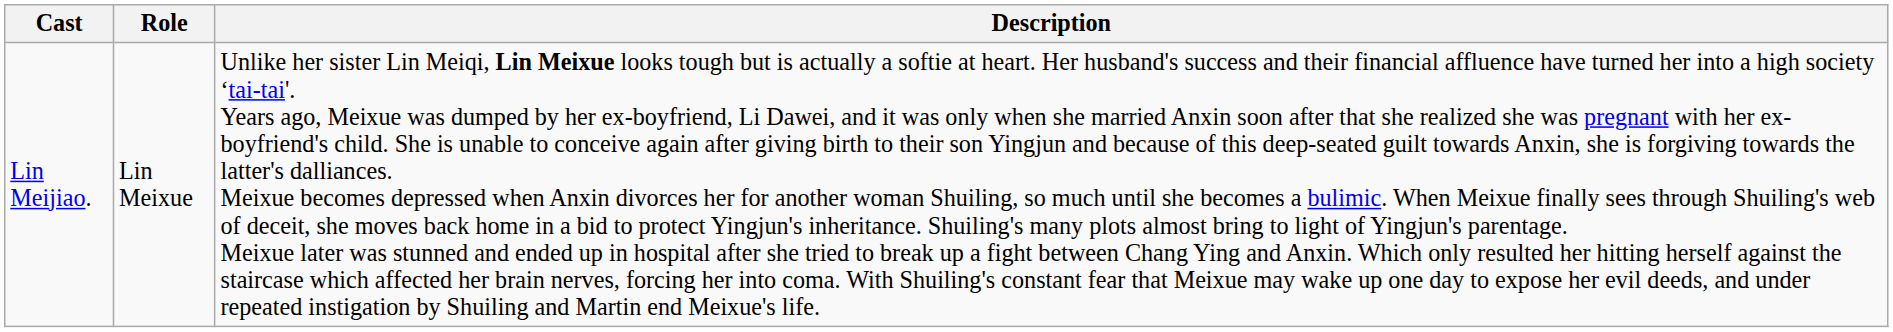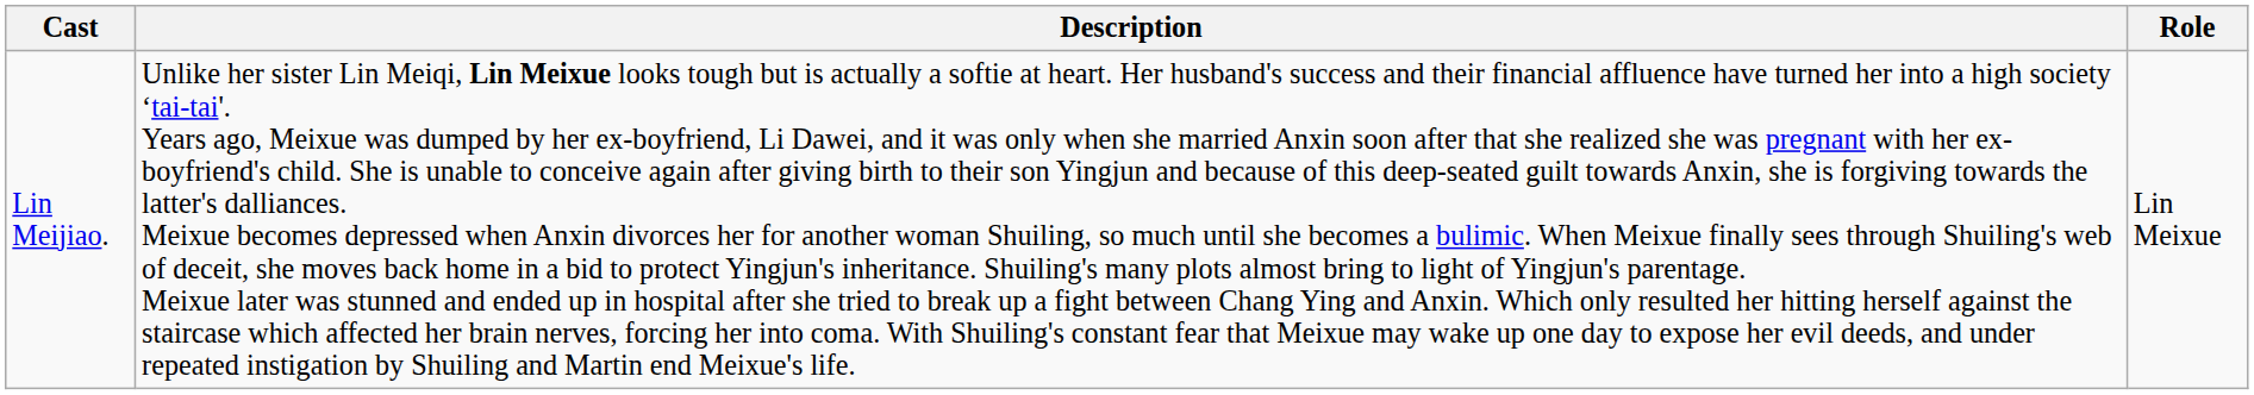columns swapped: Role <-> Description
